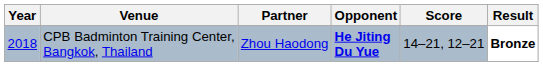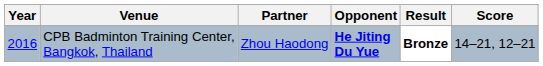columns swapped: Score <-> Result
CPB Badminton Training Center, Bangkok, Thailand | Year: 2018 -> 2016
